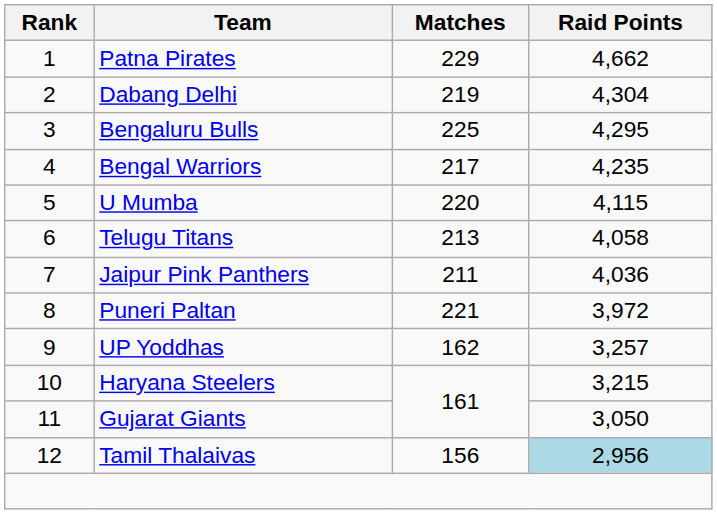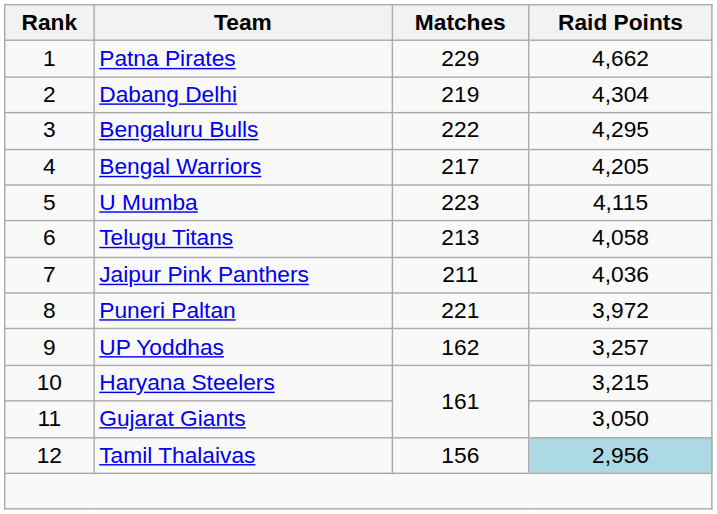Bengaluru Bulls | Matches: 225 -> 222
Bengal Warriors | Raid Points: 4,235 -> 4,205
U Mumba | Matches: 220 -> 223
